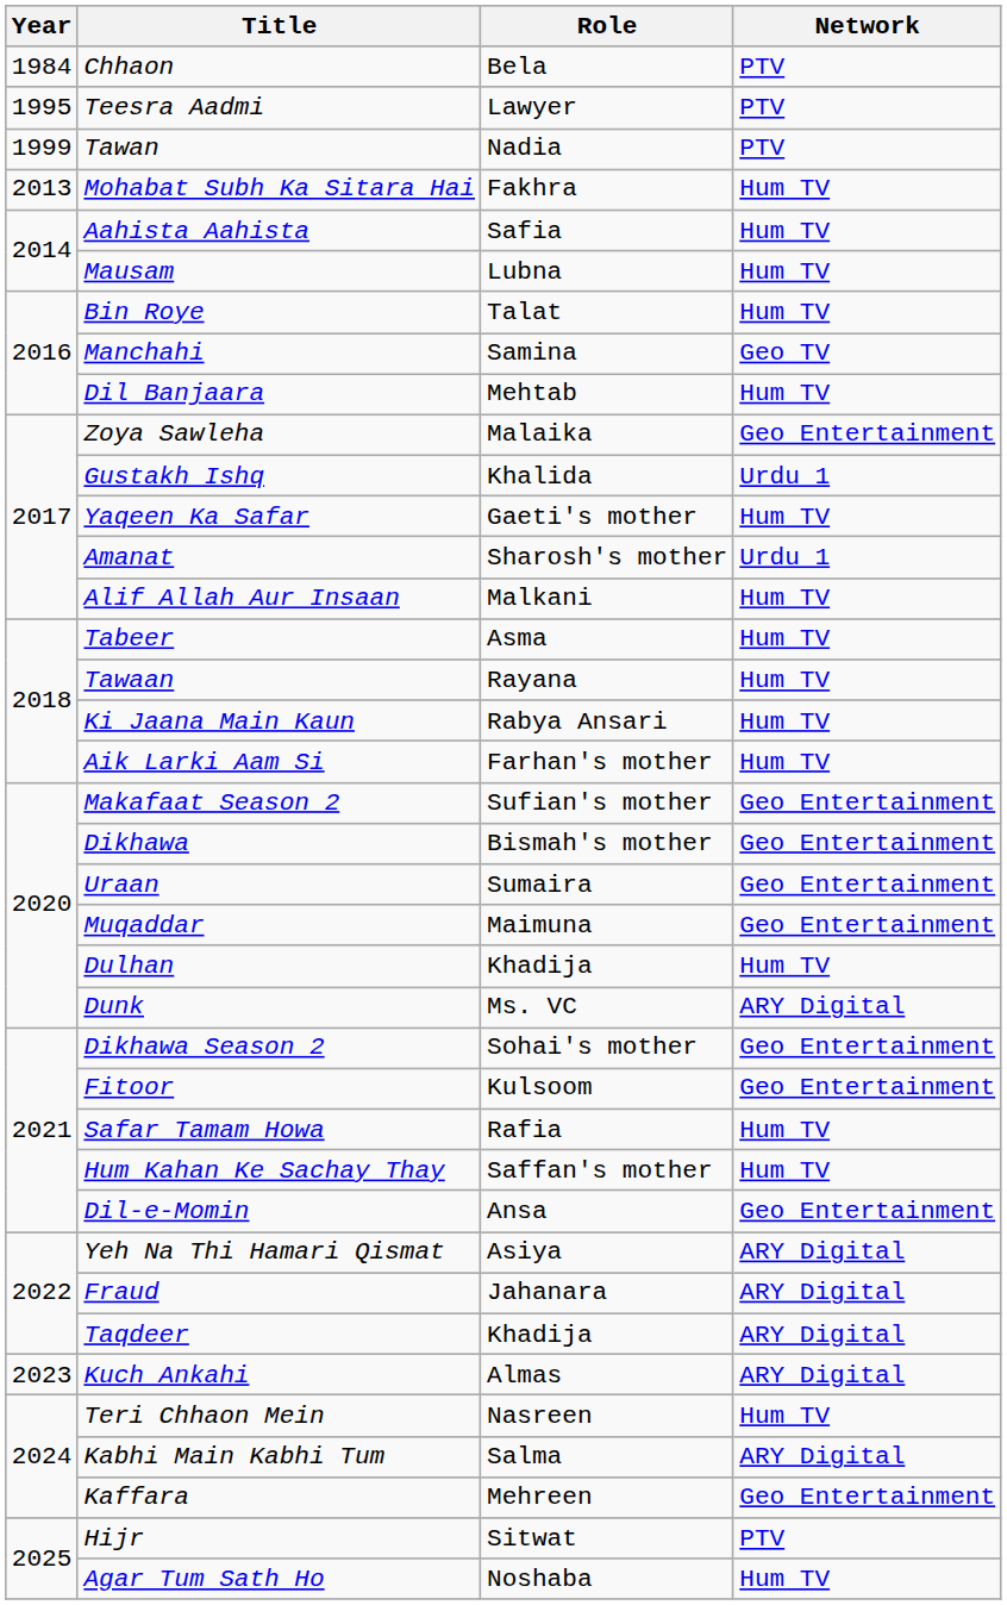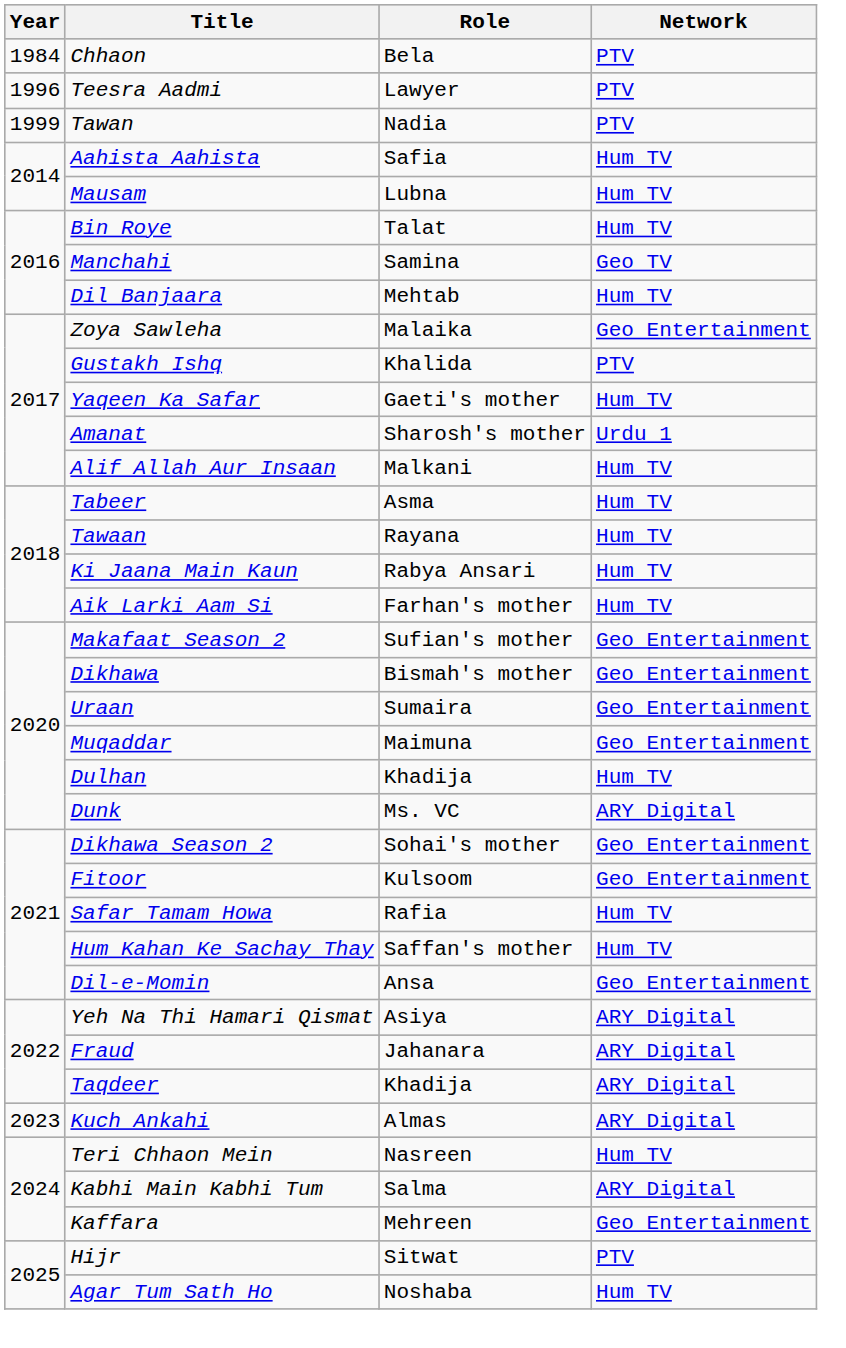Teesra Aadmi | Year: 1995 -> 1996
- row: 2013 | Mohabat Subh Ka Sitara Hai | Fakhra | Hum TV
Gustakh Ishq | Network: Urdu 1 -> PTV
